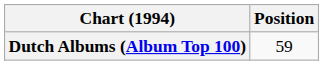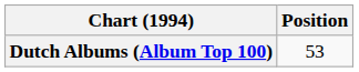Dutch Albums (Album Top 100) | Position: 59 -> 53
